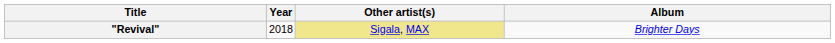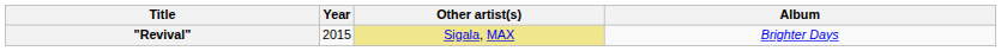"Revival" | Year: 2018 -> 2015
